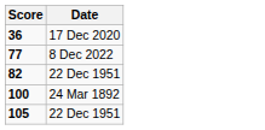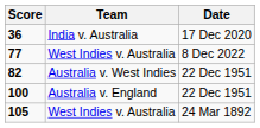+ column: Team | India v. Australia | West Indies v. Australia | Australia v. West Indies | Australia v. England | West Indies v. Australia
100 | Date: 24 Mar 1892 -> 22 Dec 1951
105 | Date: 22 Dec 1951 -> 24 Mar 1892
